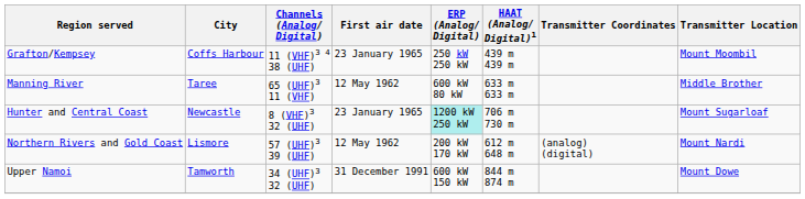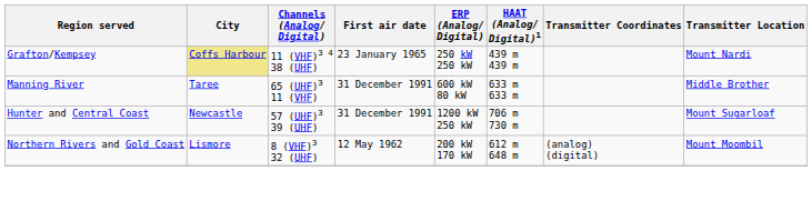Grafton/Kempsey | City: no background -> khaki background
Grafton/Kempsey | Transmitter Location: Mount Moombil -> Mount Nardi
Manning River | First air date: 12 May 1962 -> 31 December 1991
Hunter and Central Coast | Channels (Analog/ Digital): 8 (VHF)3 32 (UHF) -> 57 (UHF)3 39 (UHF)
Hunter and Central Coast | First air date: 23 January 1965 -> 31 December 1991
Hunter and Central Coast | ERP (Analog/ Digital): paleturquoise background -> no background
Northern Rivers and Gold Coast | Channels (Analog/ Digital): 57 (UHF)3 39 (UHF) -> 8 (VHF)3 32 (UHF)
Northern Rivers and Gold Coast | Transmitter Location: Mount Nardi -> Mount Moombil
- row: Upper Namoi | Tamworth | 34 (UHF)3 32 (UHF) | 31 December 1991 | 600 kW 150 kW | 844 m 874 m | Mount Dowe
